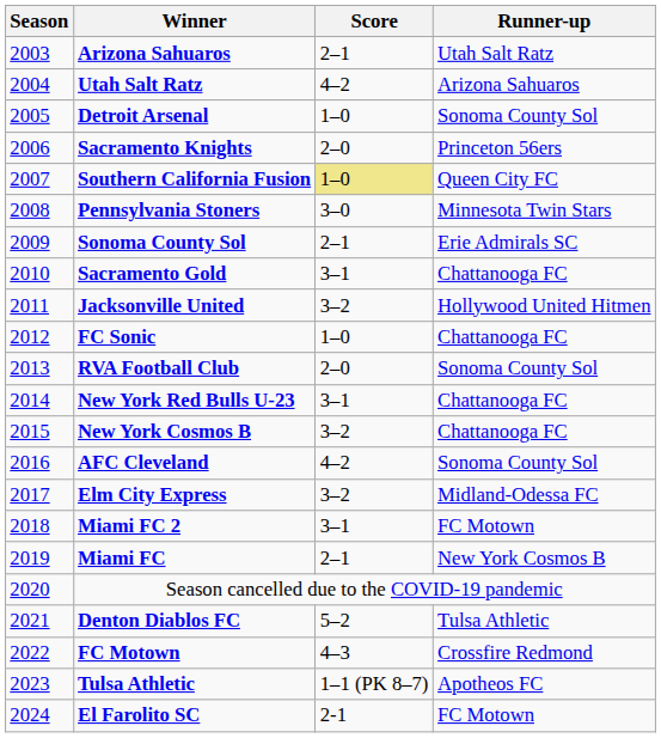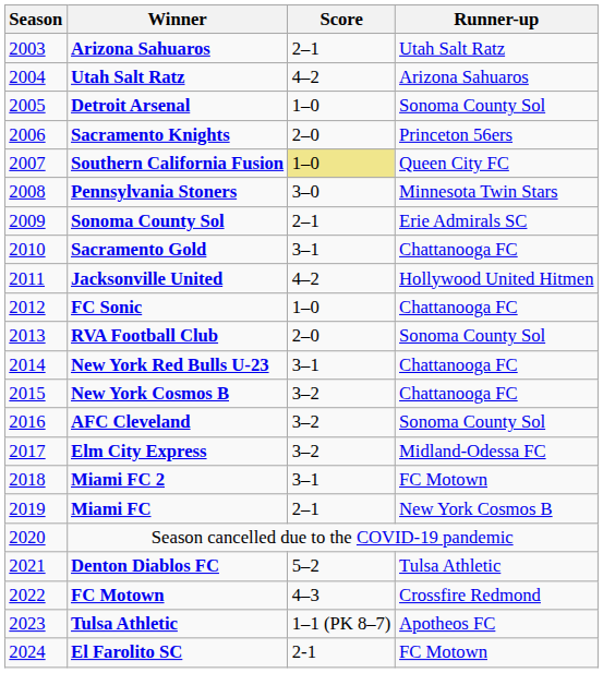Jacksonville United | Score: 3–2 -> 4–2
AFC Cleveland | Score: 4–2 -> 3–2
